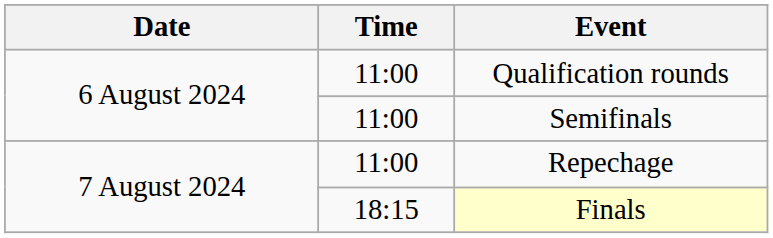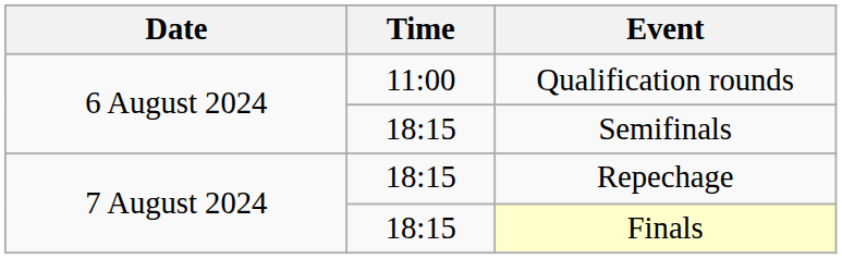Semifinals | Time: 11:00 -> 18:15
Repechage | Time: 11:00 -> 18:15
